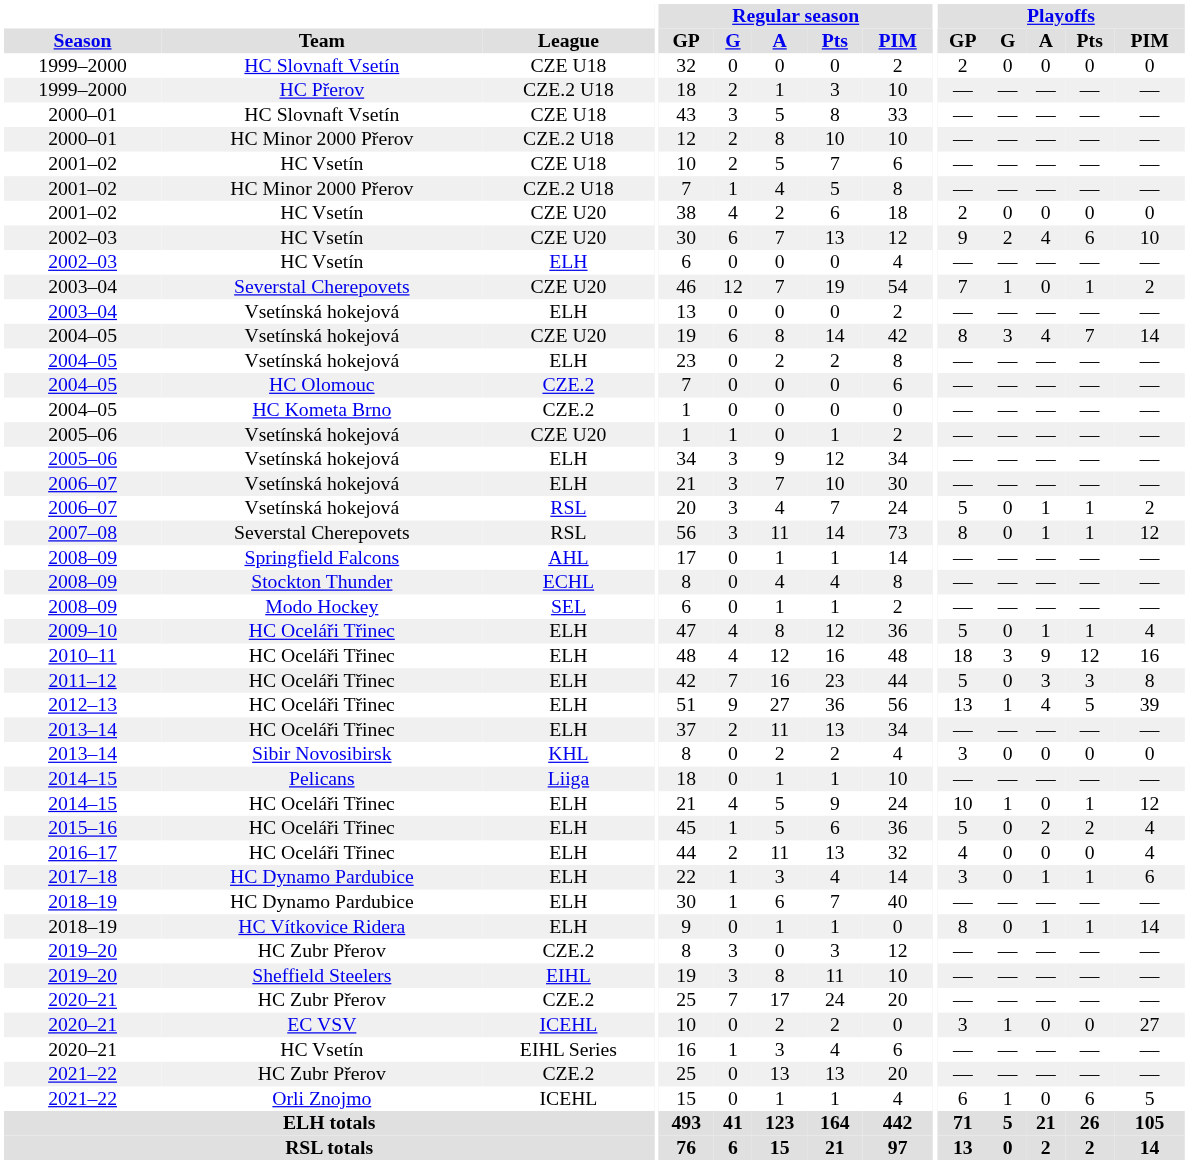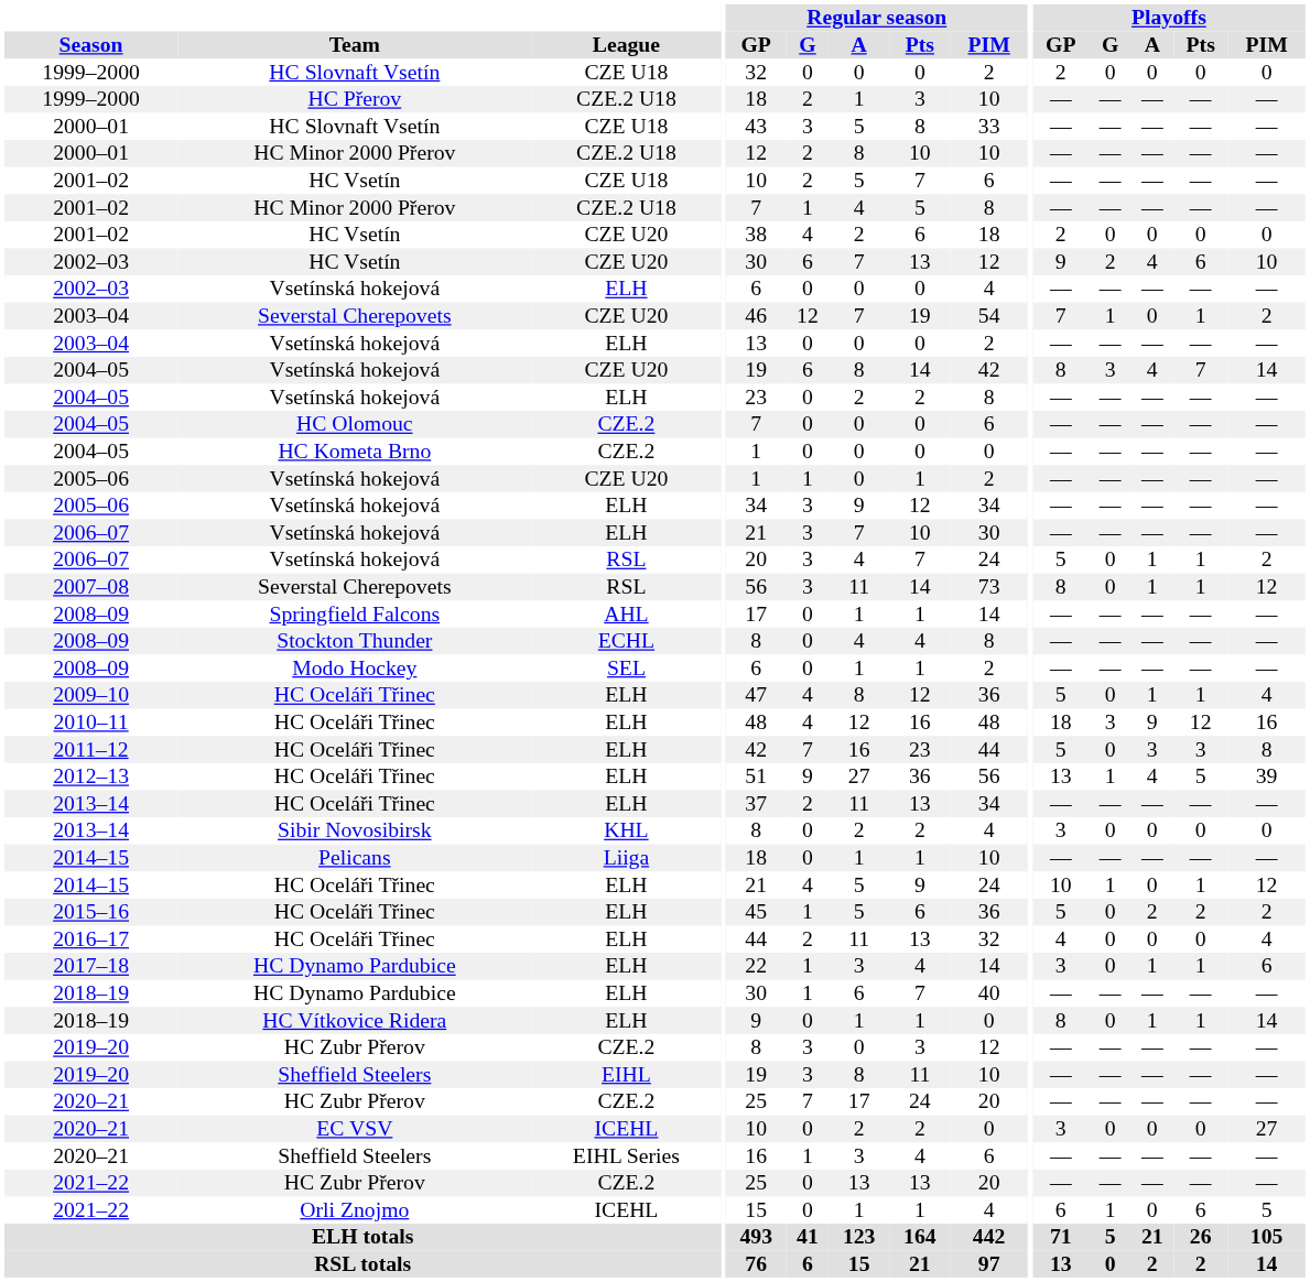2002–03 / ELH | Team: HC Vsetín -> Vsetínská hokejová
2015–16 | Playoffs / PIM: 4 -> 2
2020–21 / ICEHL | Playoffs / G: 1 -> 0
2020–21 / EIHL Series | Team: HC Vsetín -> Sheffield Steelers
